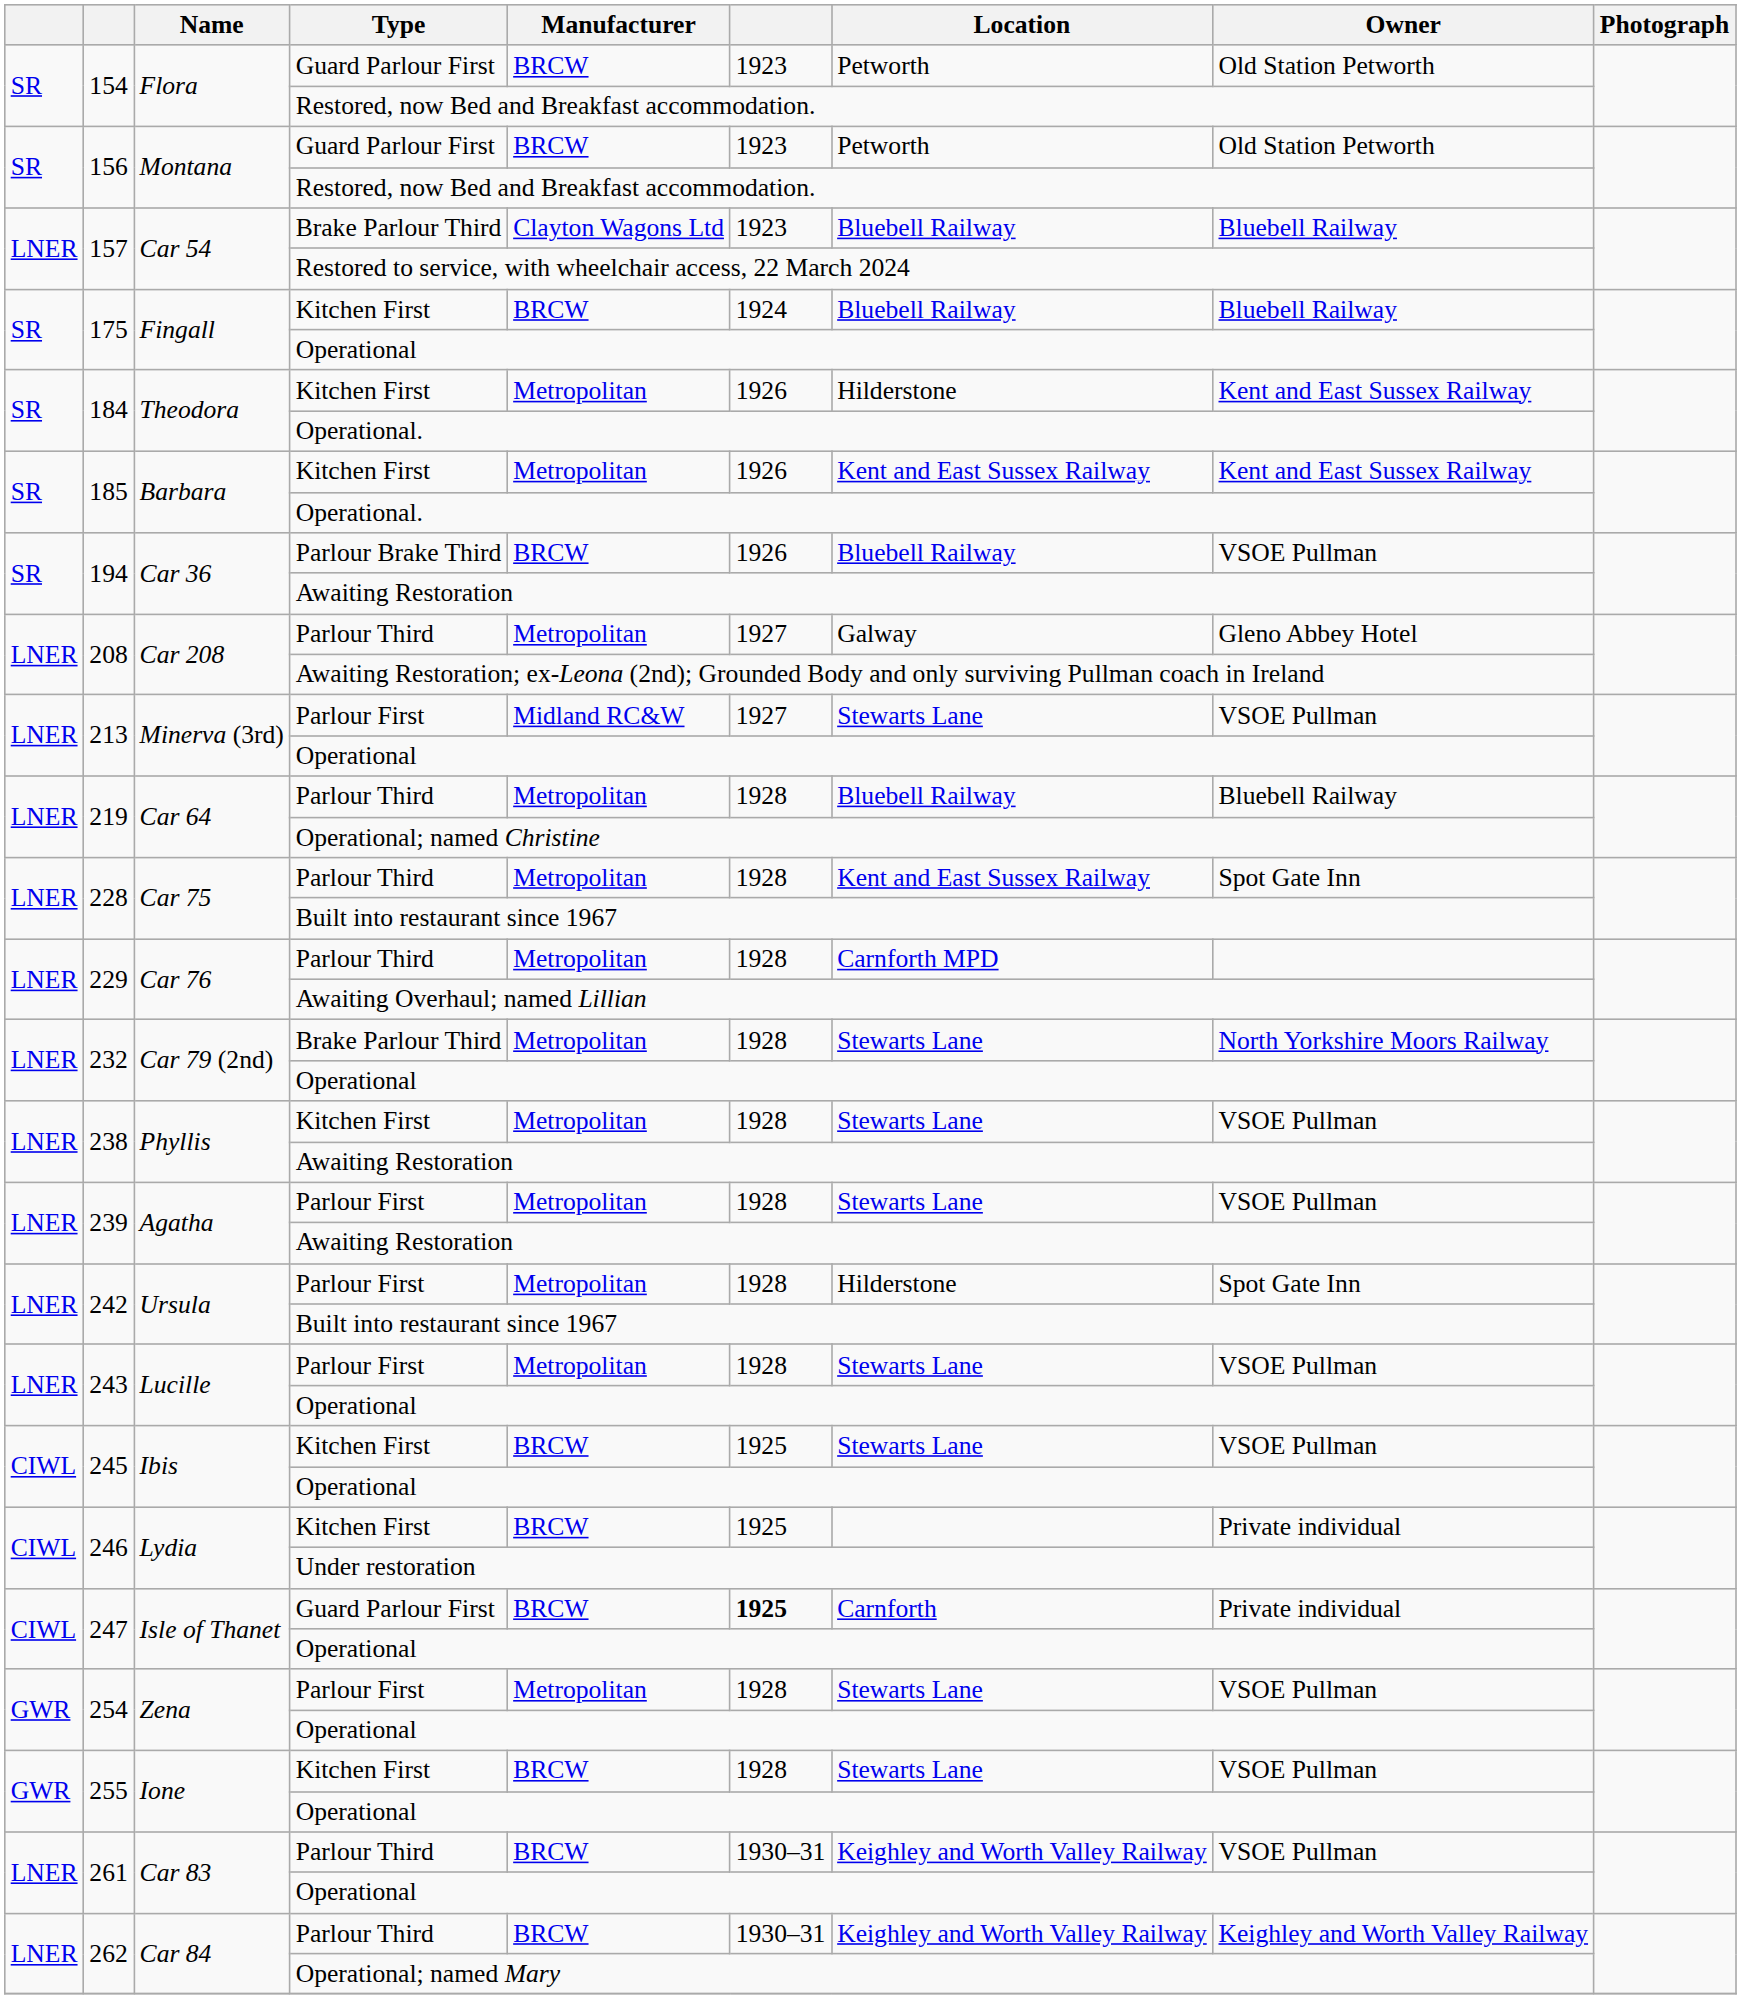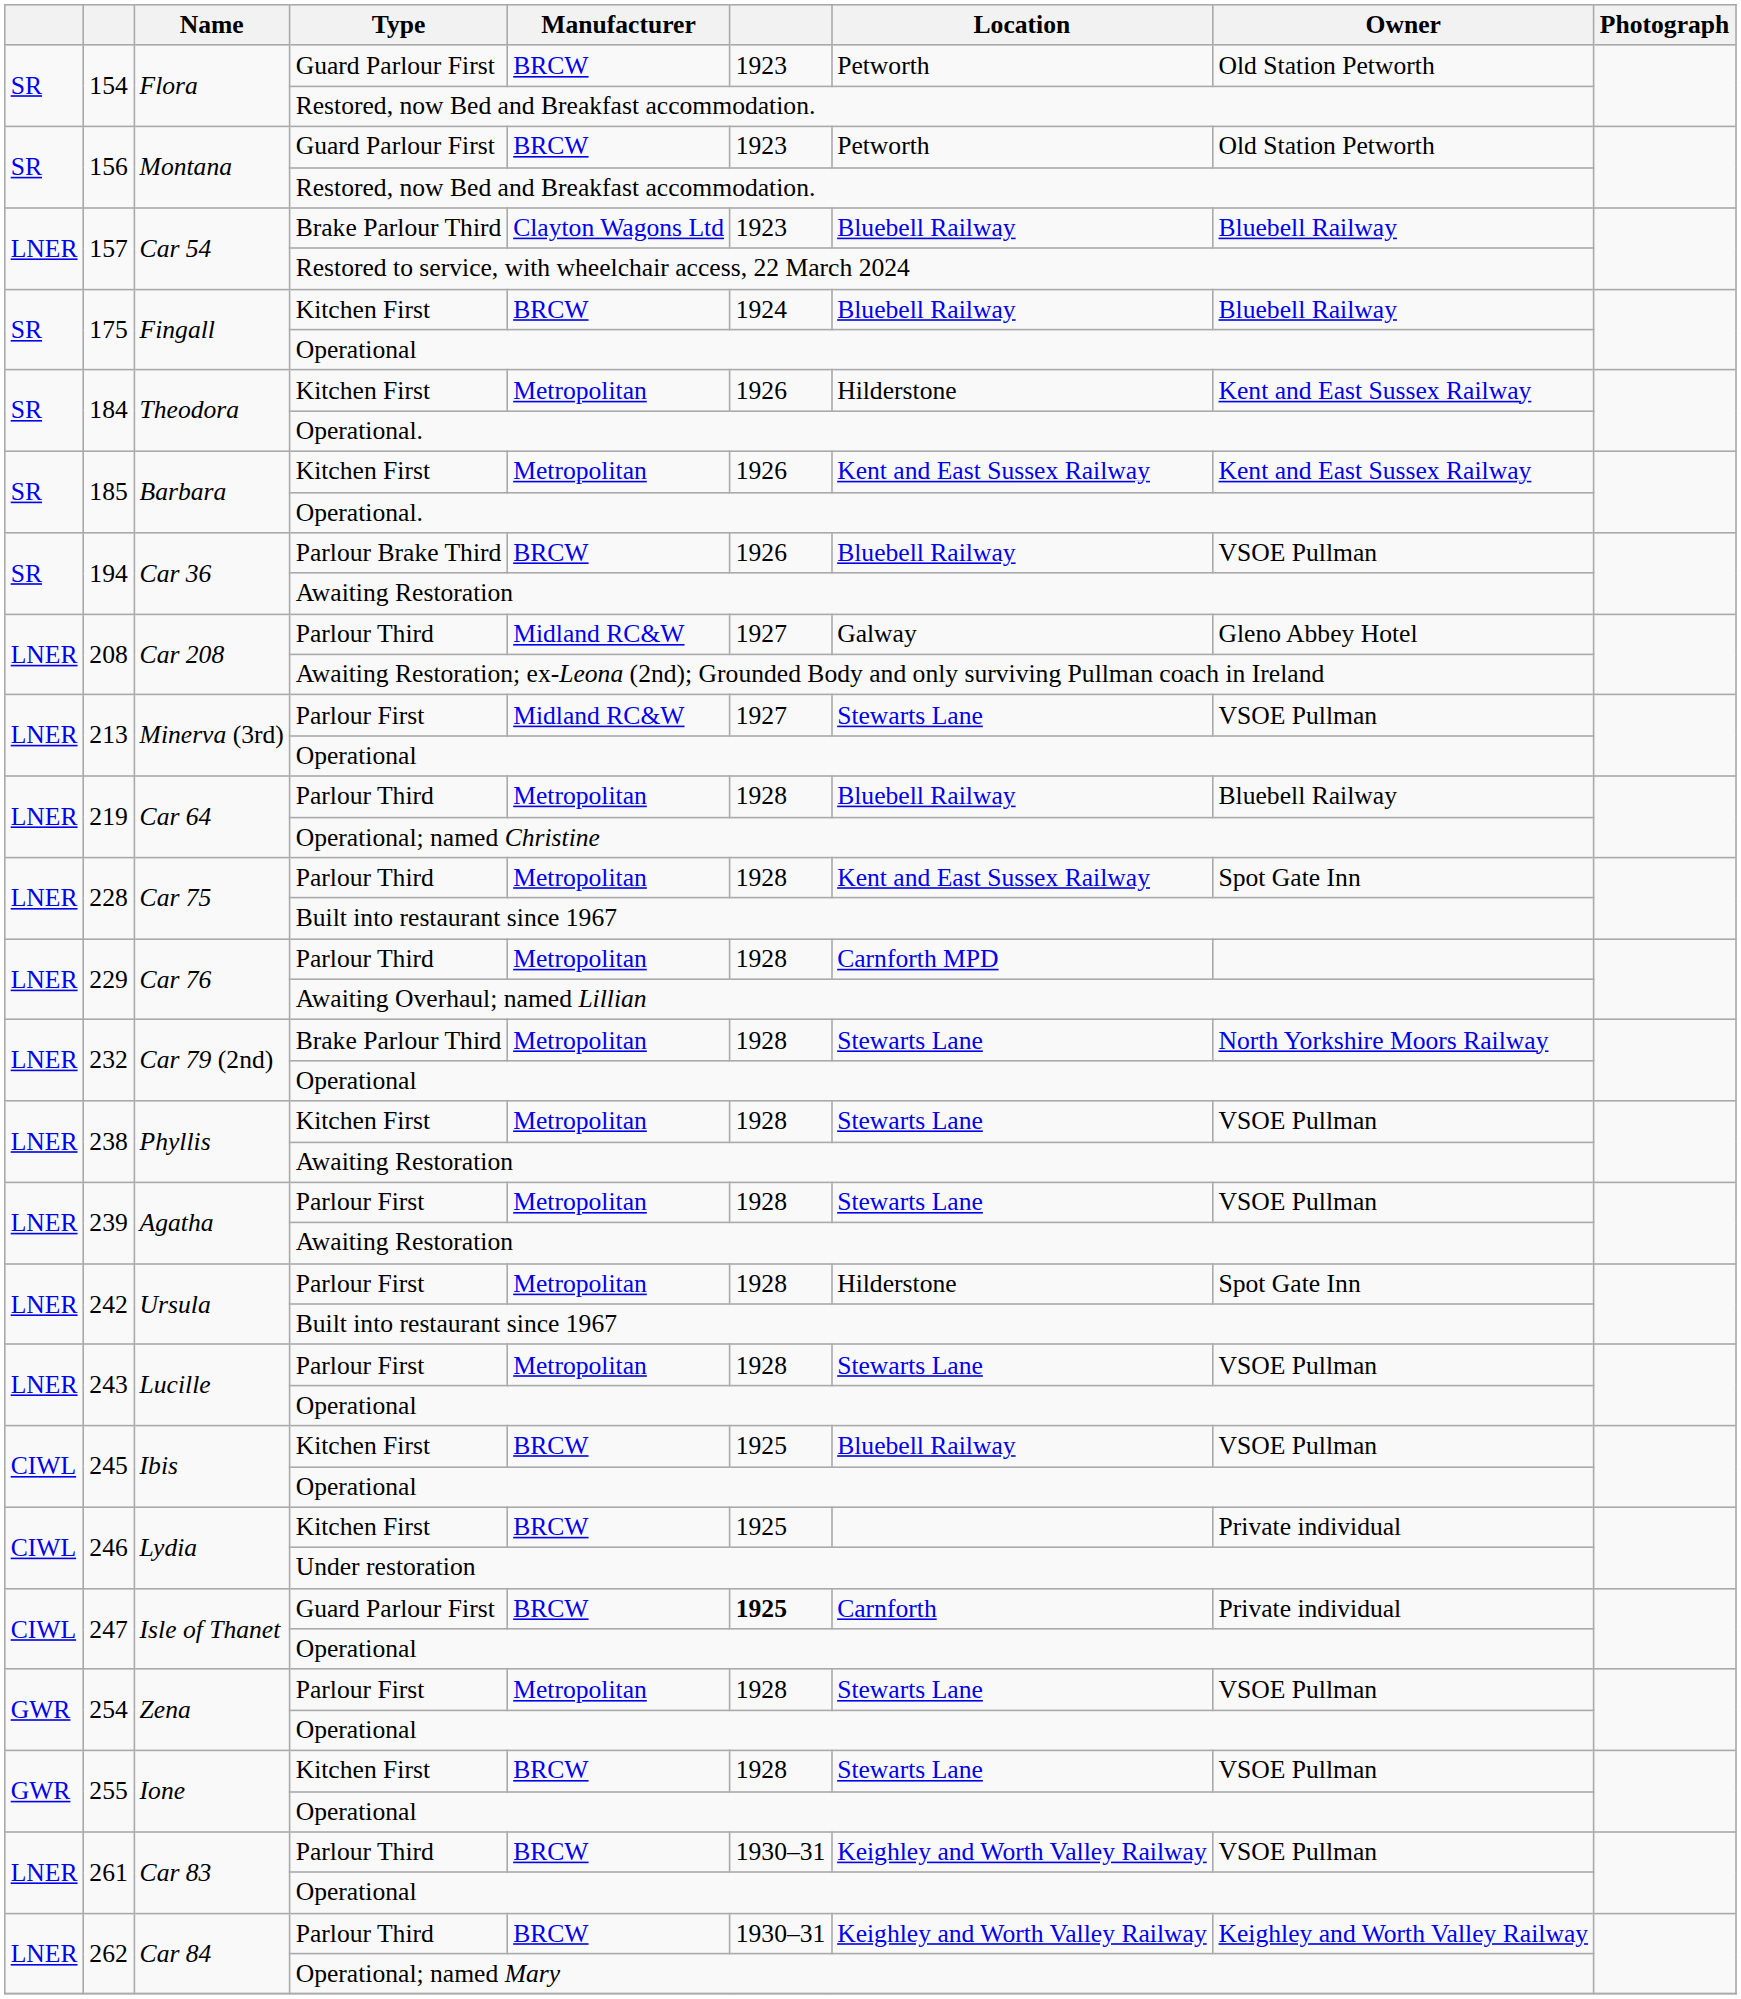208 / Parlour Third | Manufacturer: Metropolitan -> Midland RC&W
245 / Kitchen First | Location: Stewarts Lane -> Bluebell Railway
